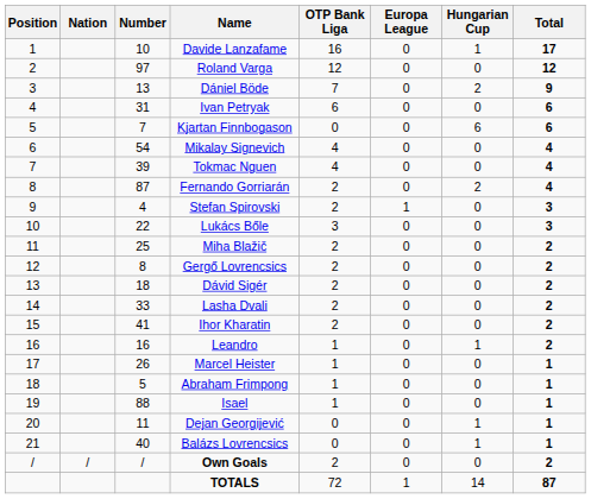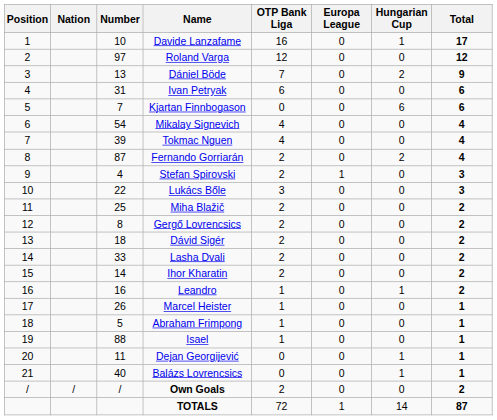Ihor Kharatin | Number: 41 -> 14
